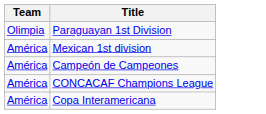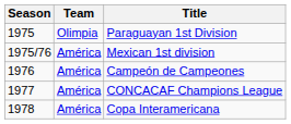+ column: Season | 1975 | 1975/76 | 1976 | 1977 | 1978
